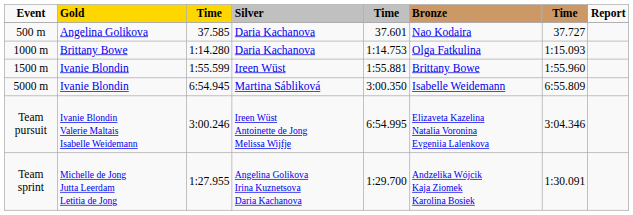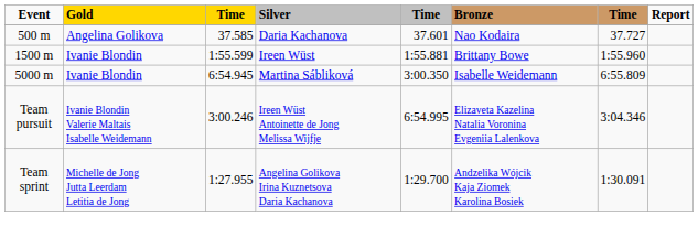- row: 1000 m | Brittany Bowe | 1:14.280 | Daria Kachanova | 1:14.753 | Olga Fatkulina | 1:15.093
